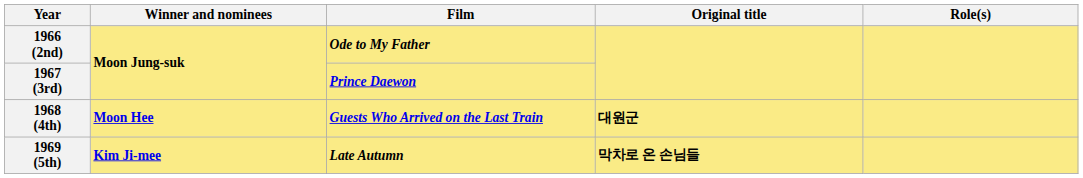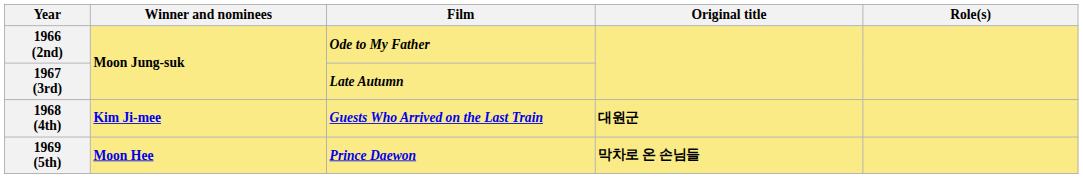1967 (3rd) | Film: Prince Daewon -> Late Autumn
1968 (4th) | Winner and nominees: Moon Hee -> Kim Ji-mee
1969 (5th) | Winner and nominees: Kim Ji-mee -> Moon Hee
1969 (5th) | Film: Late Autumn -> Prince Daewon
